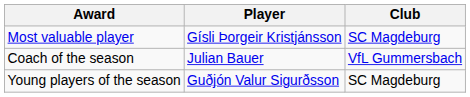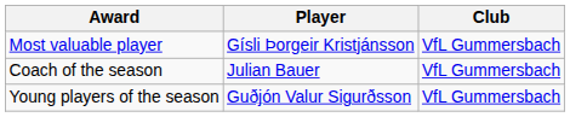Most valuable player | Club: SC Magdeburg -> VfL Gummersbach
Young players of the season | Club: SC Magdeburg -> VfL Gummersbach
